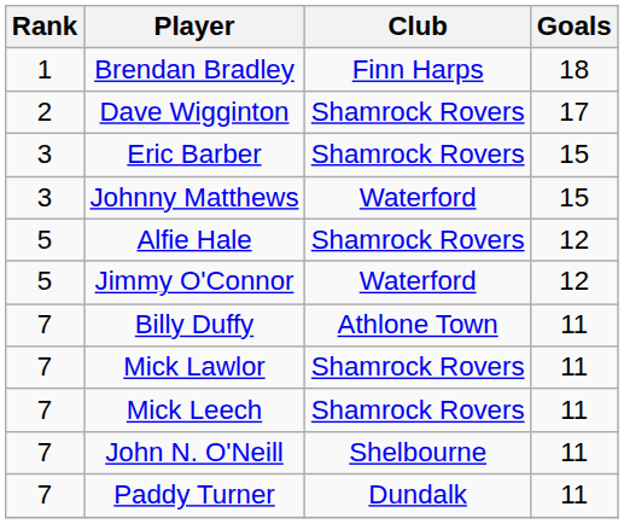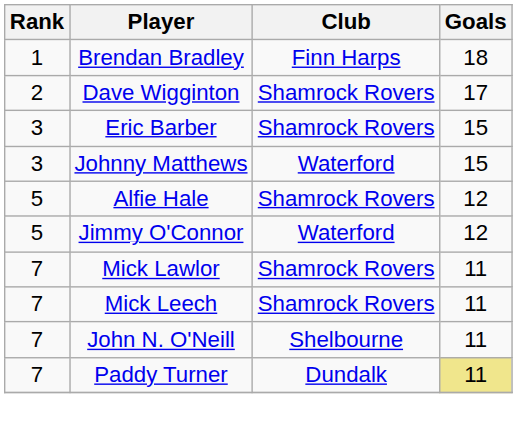- row: 7 | Billy Duffy | Athlone Town | 11
Paddy Turner | Goals: no background -> khaki background
